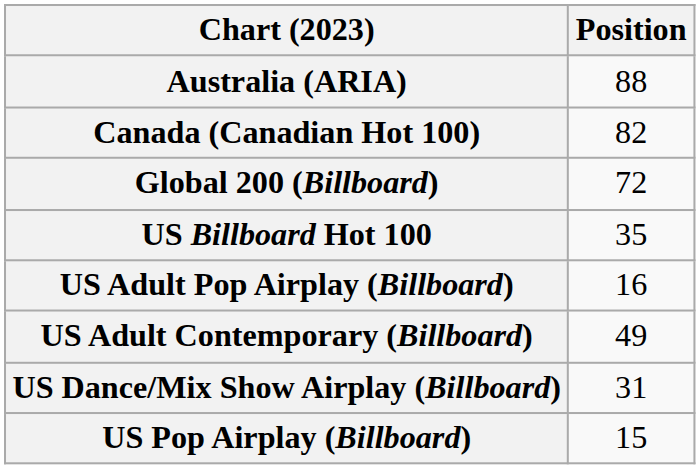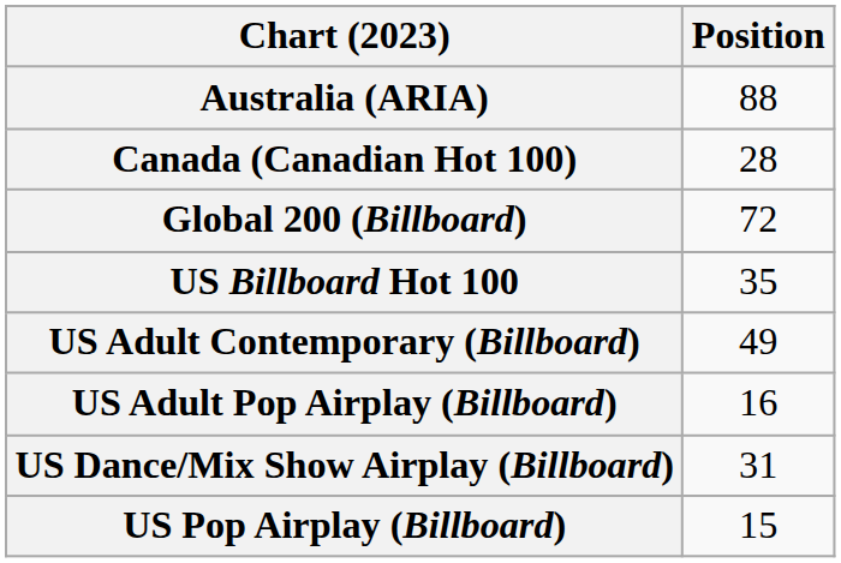Canada (Canadian Hot 100) | Position: 82 -> 28
rows swapped: US Adult Contemporary (Billboard) <-> US Adult Pop Airplay (Billboard)
